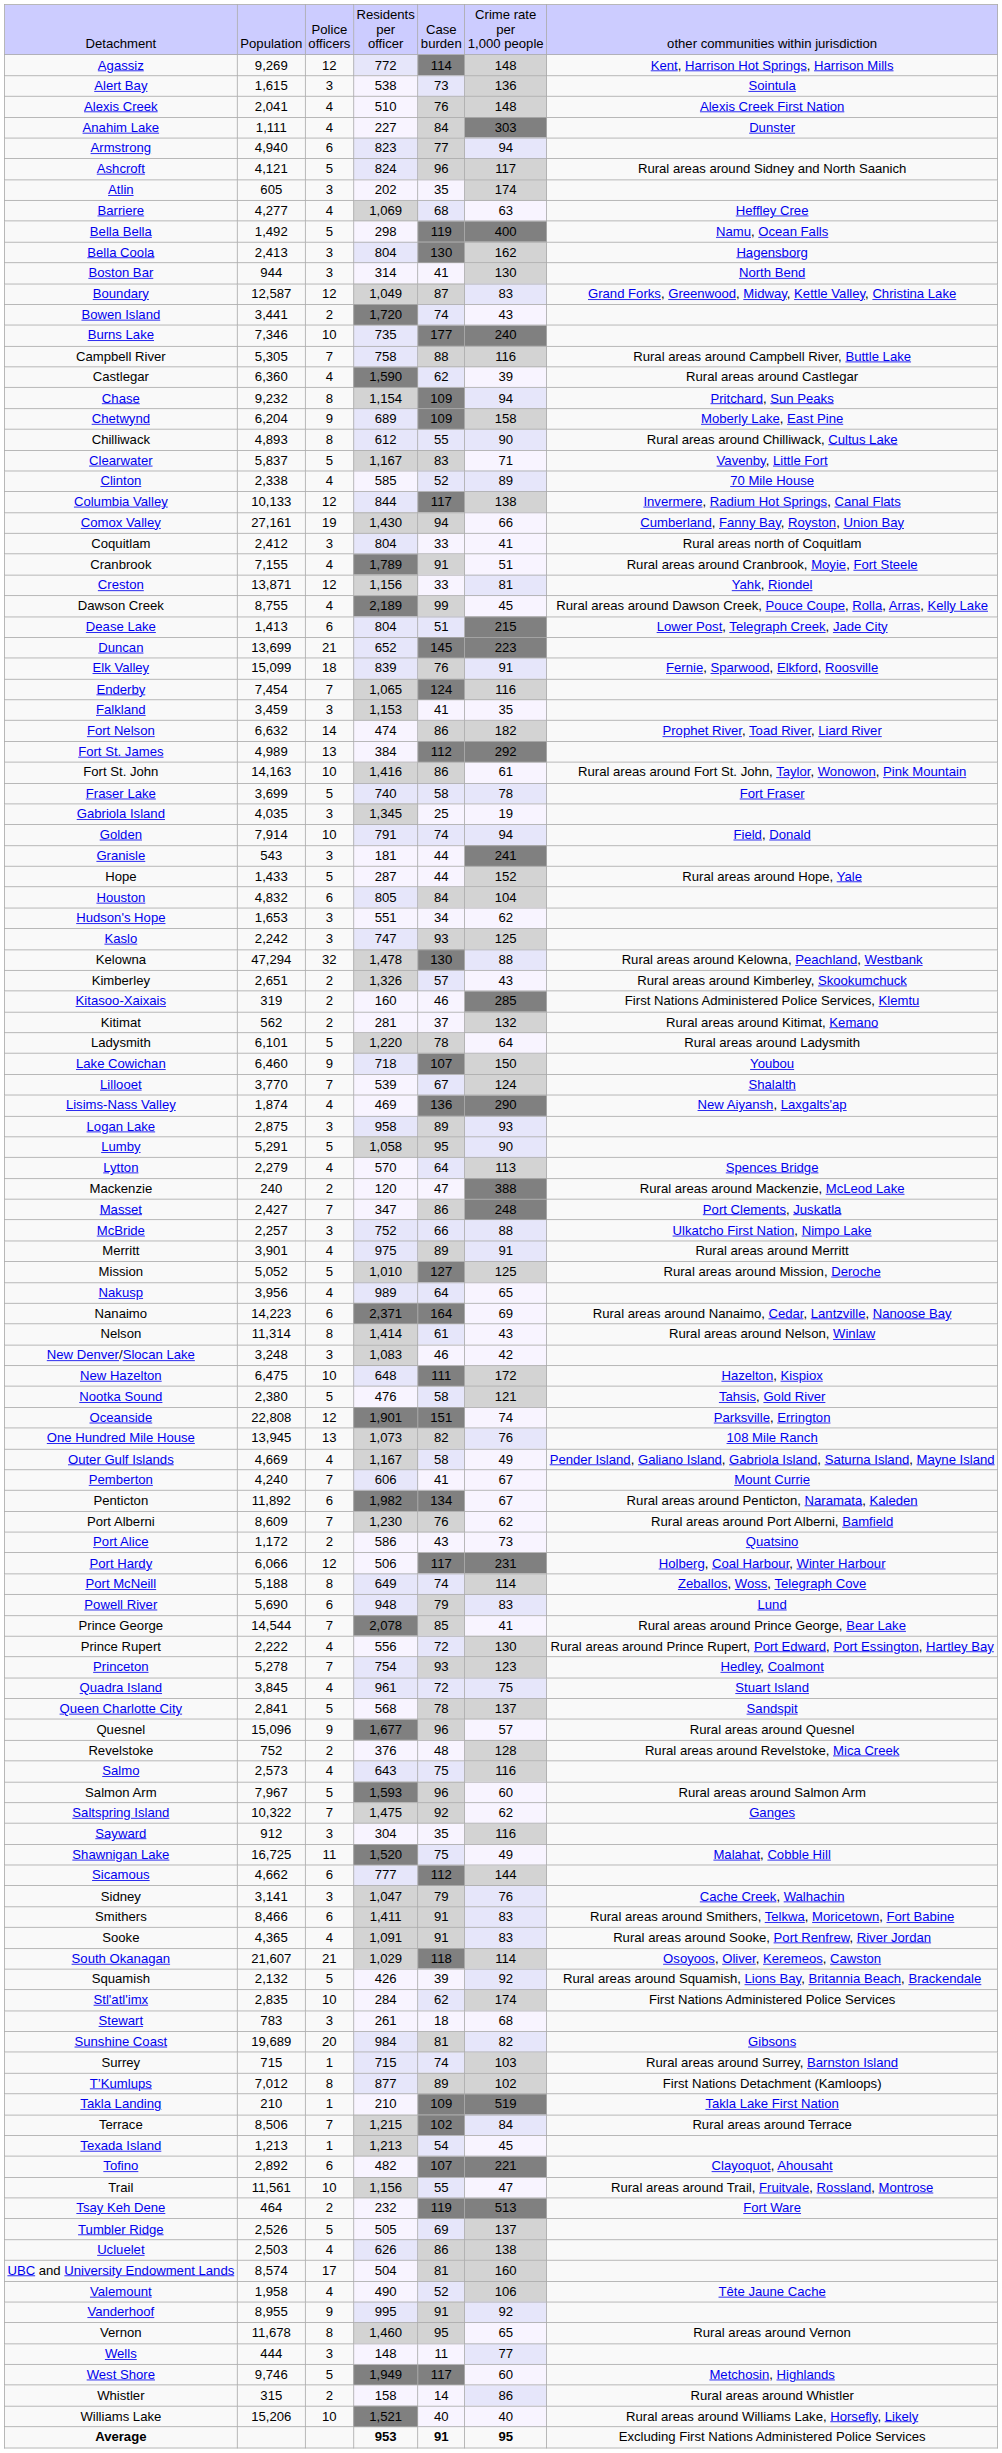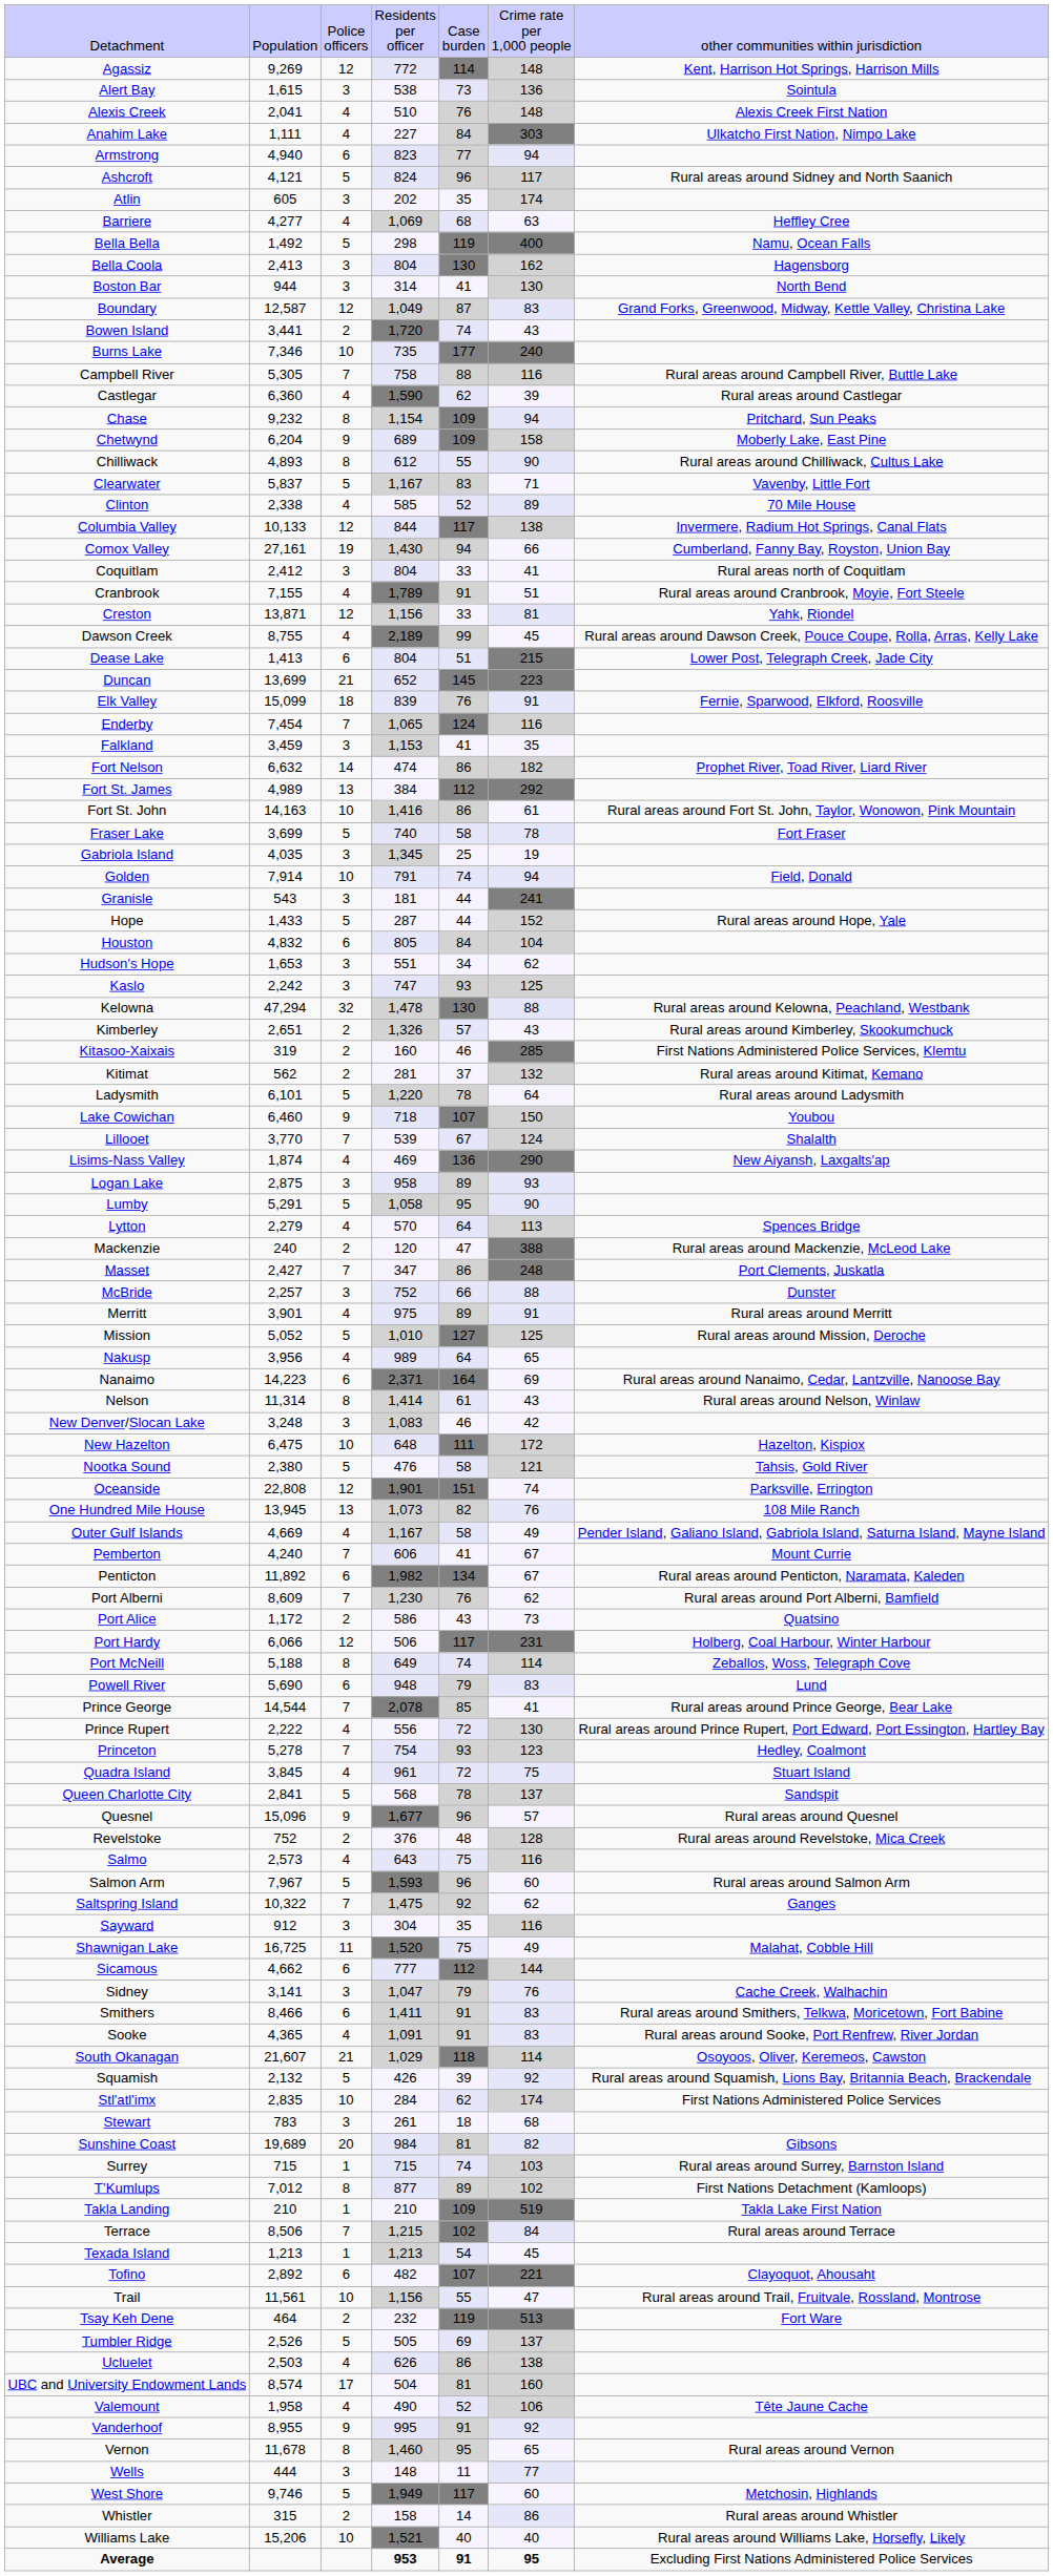Anahim Lake | column 7: Dunster -> Ulkatcho First Nation, Nimpo Lake
McBride | column 7: Ulkatcho First Nation, Nimpo Lake -> Dunster
